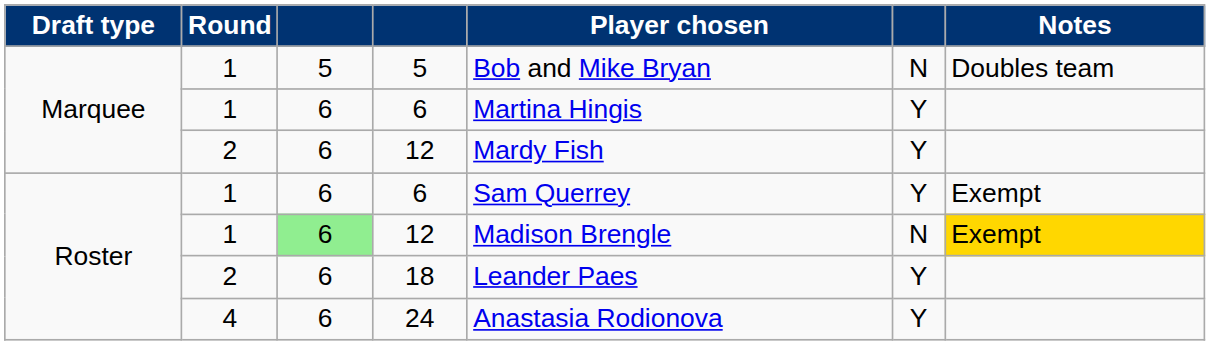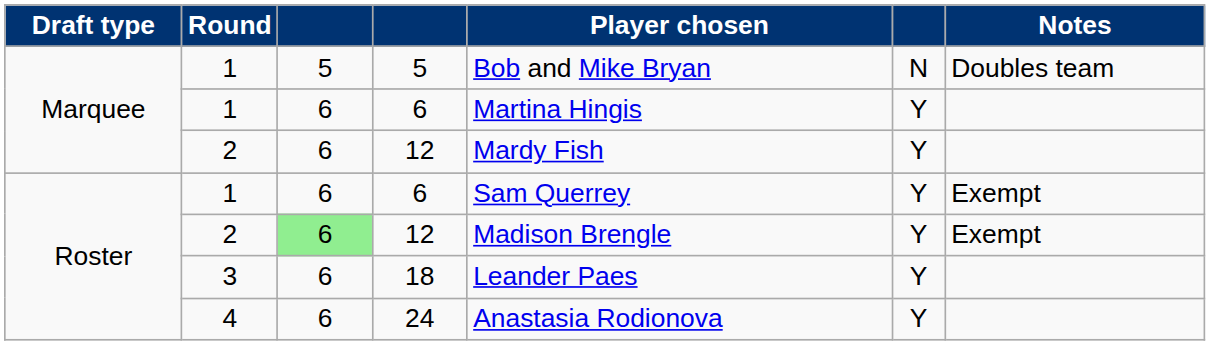Roster / 12 | Round: 1 -> 2
Roster / 12 | column 6: N -> Y
Roster / 12 | Notes: gold background -> no background
18 | Round: 2 -> 3
